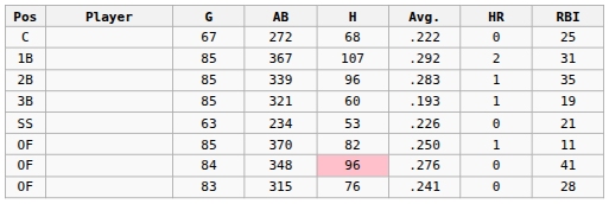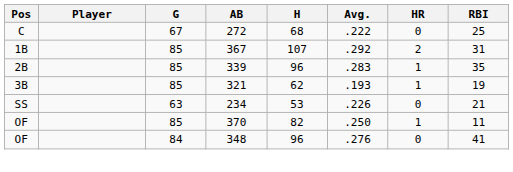321 | H: 60 -> 62
348 | H: pink background -> no background
- row: OF | 83 | 315 | 76 | .241 | 0 | 28
